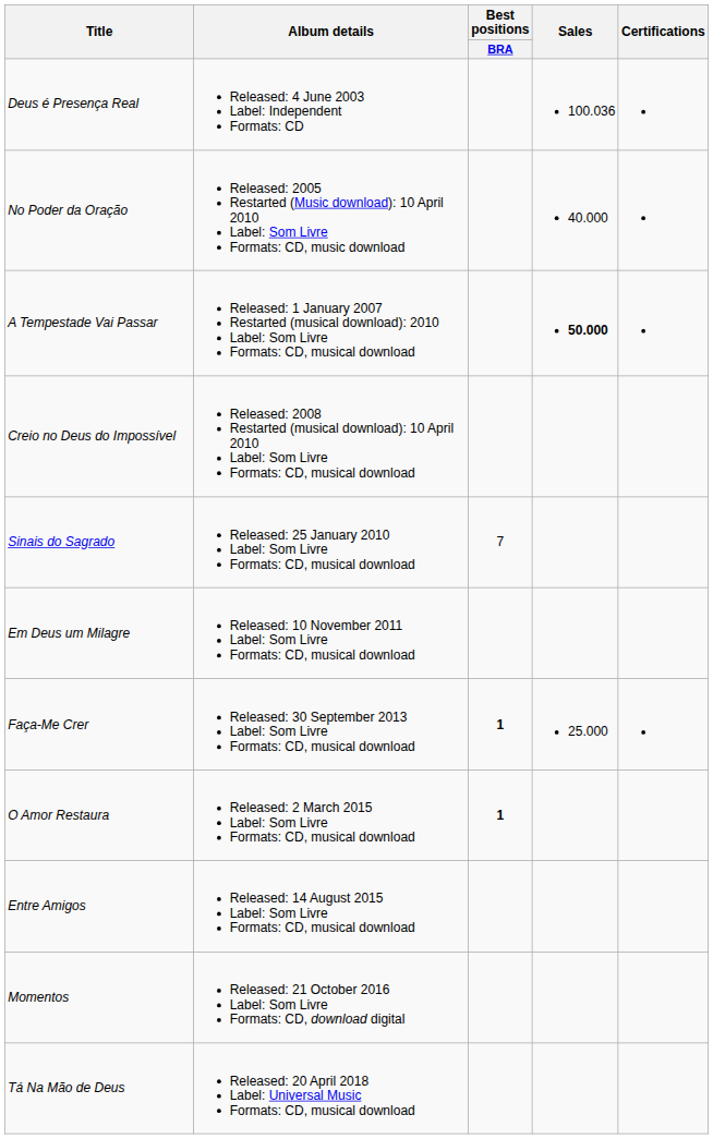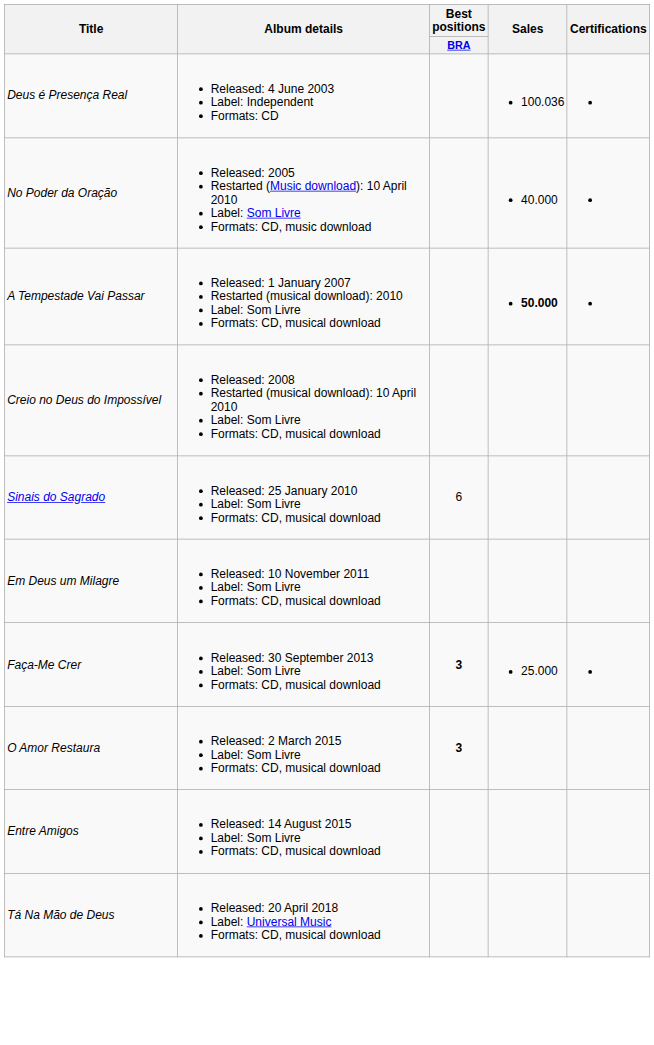Sinais do Sagrado | Best positions / BRA: 7 -> 6
Faça-Me Crer | Best positions / BRA: 1 -> 3
O Amor Restaura | Best positions / BRA: 1 -> 3
- row: Momentos | Released: 21 October 2016 Label: Som Livre Formats: CD, download digital
